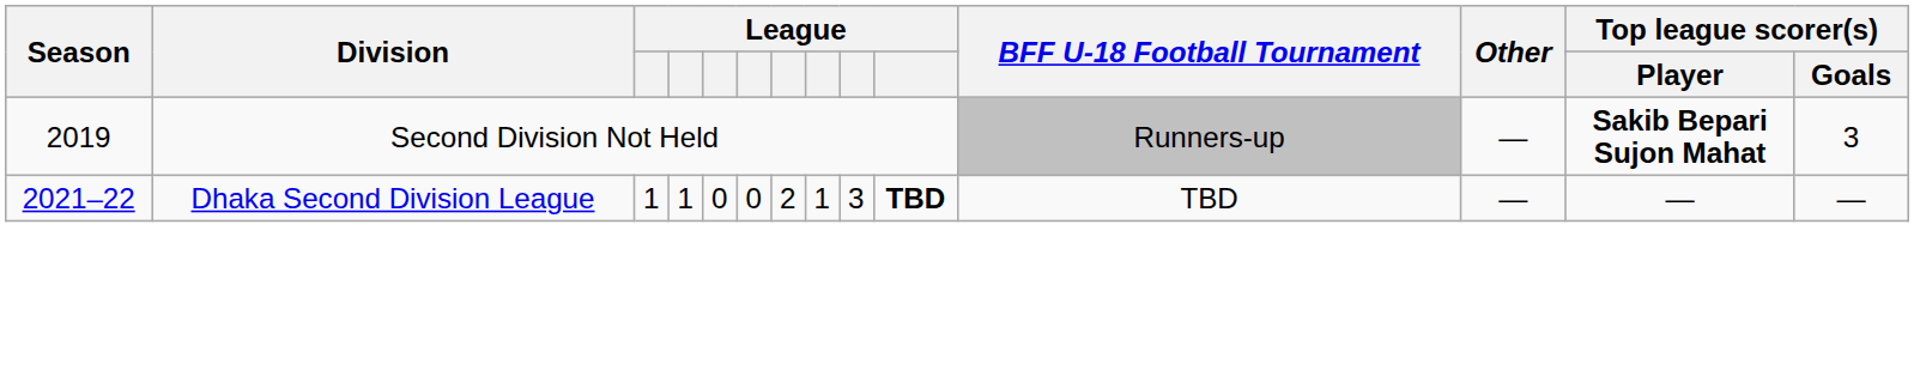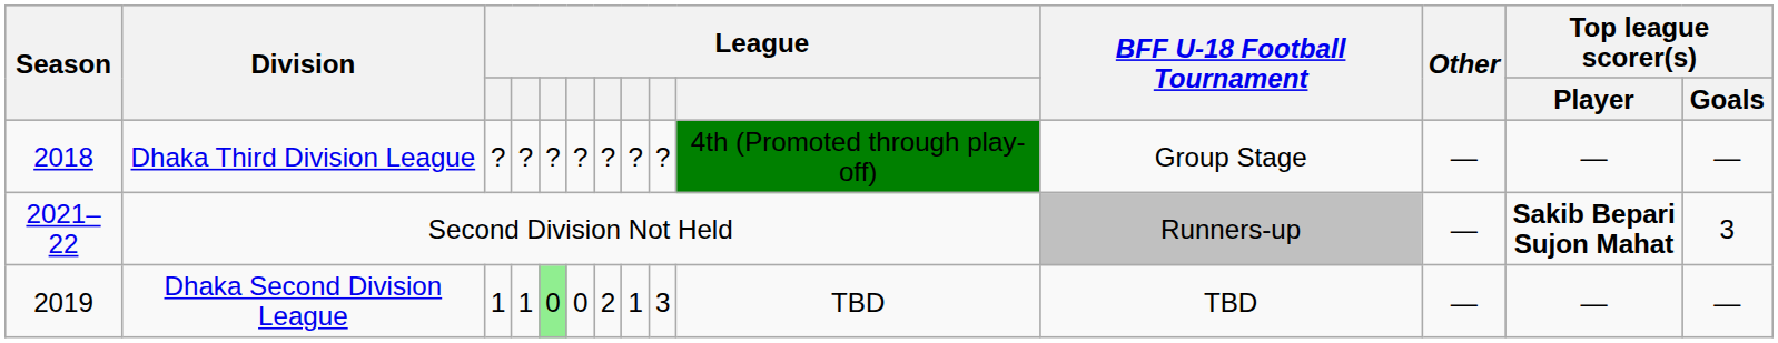+ row: 2018 | Dhaka Third Division League | ? | ? | ? | ? | ? | ? | ? | 4th (Promoted through play-off) | Group Stage | — | — | —
Second Division Not Held | Season: 2019 -> 2021–22
Dhaka Second Division League | Season: 2021–22 -> 2019
Dhaka Second Division League | column 5: no background -> lightgreen background
Dhaka Second Division League | column 10: bold -> normal
